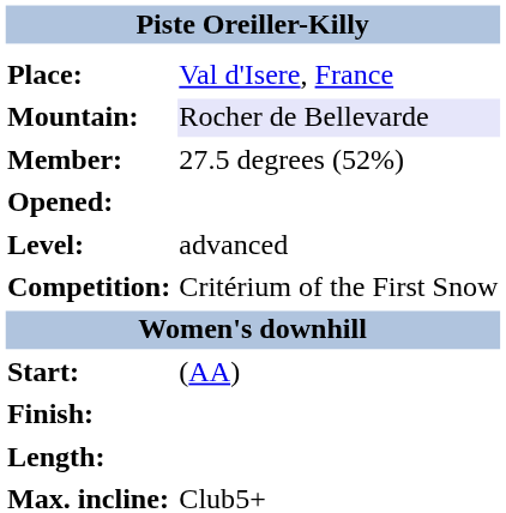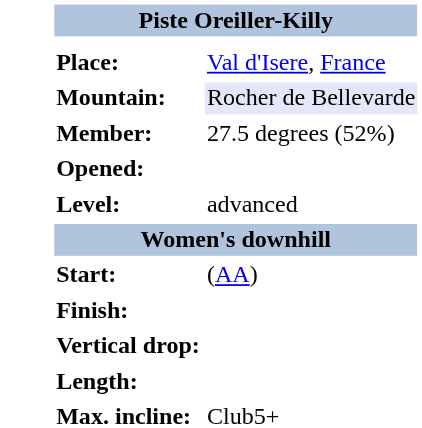- row: Competition: | Critérium of the First Snow
+ row: Vertical drop:
